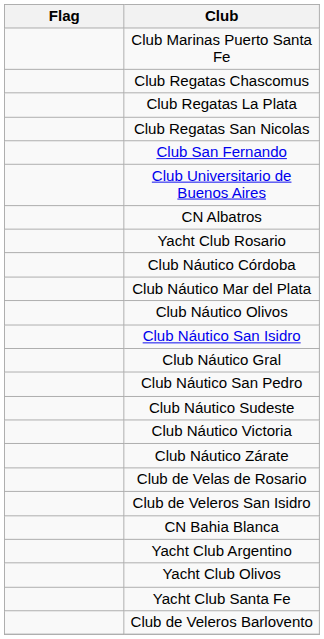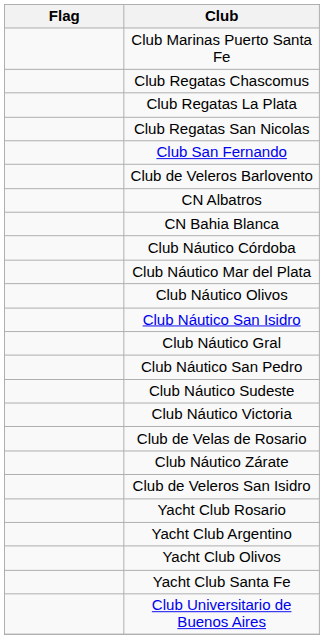rows swapped: Club Universitario de Buenos Aires <-> Club de Veleros Barlovento
rows swapped: CN Bahia Blanca <-> Yacht Club Rosario
rows swapped: Club Náutico Zárate <-> Club de Velas de Rosario
